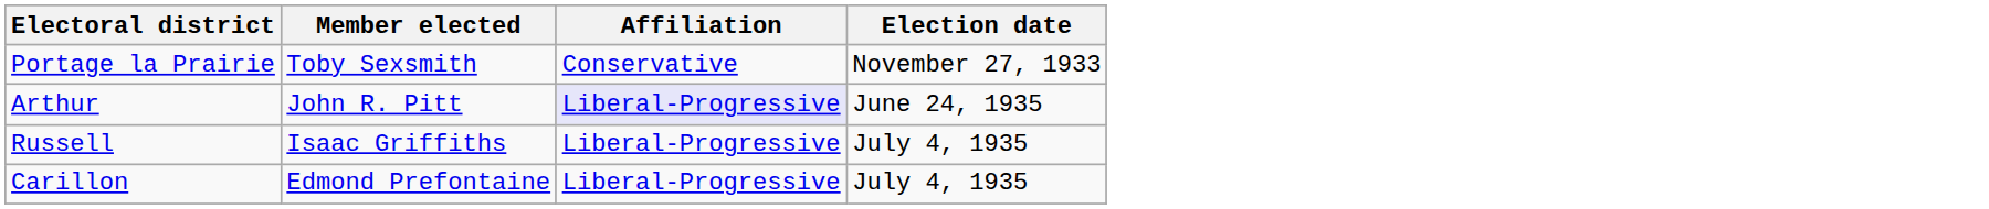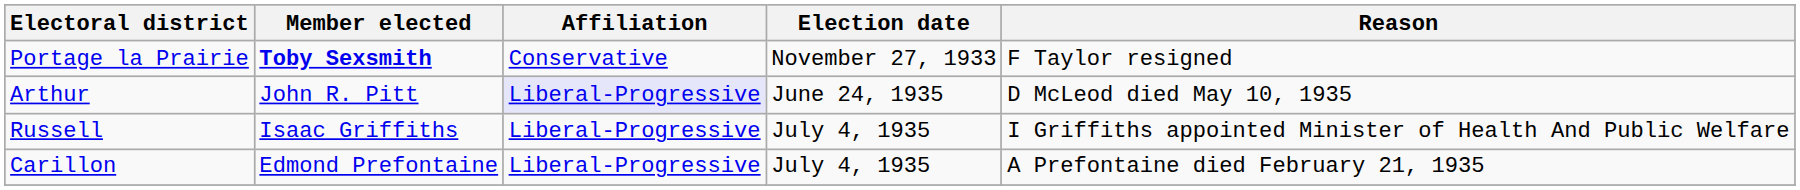+ column: Reason | F Taylor resigned | D McLeod died May 10, 1935 | I Griffiths appointed Minister of Health And Public Welfare | A Prefontaine died February 21, 1935
Portage la Prairie | Member elected: normal -> bold
